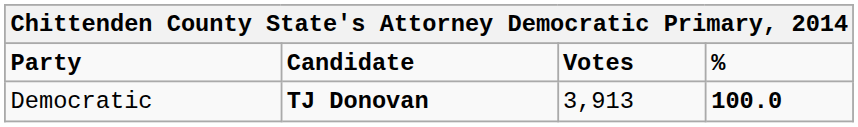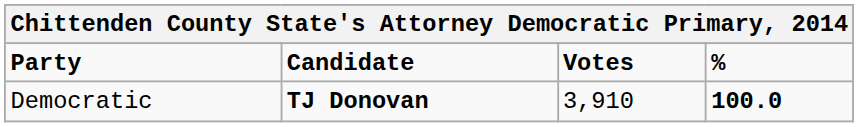Democratic | Votes: 3,913 -> 3,910
